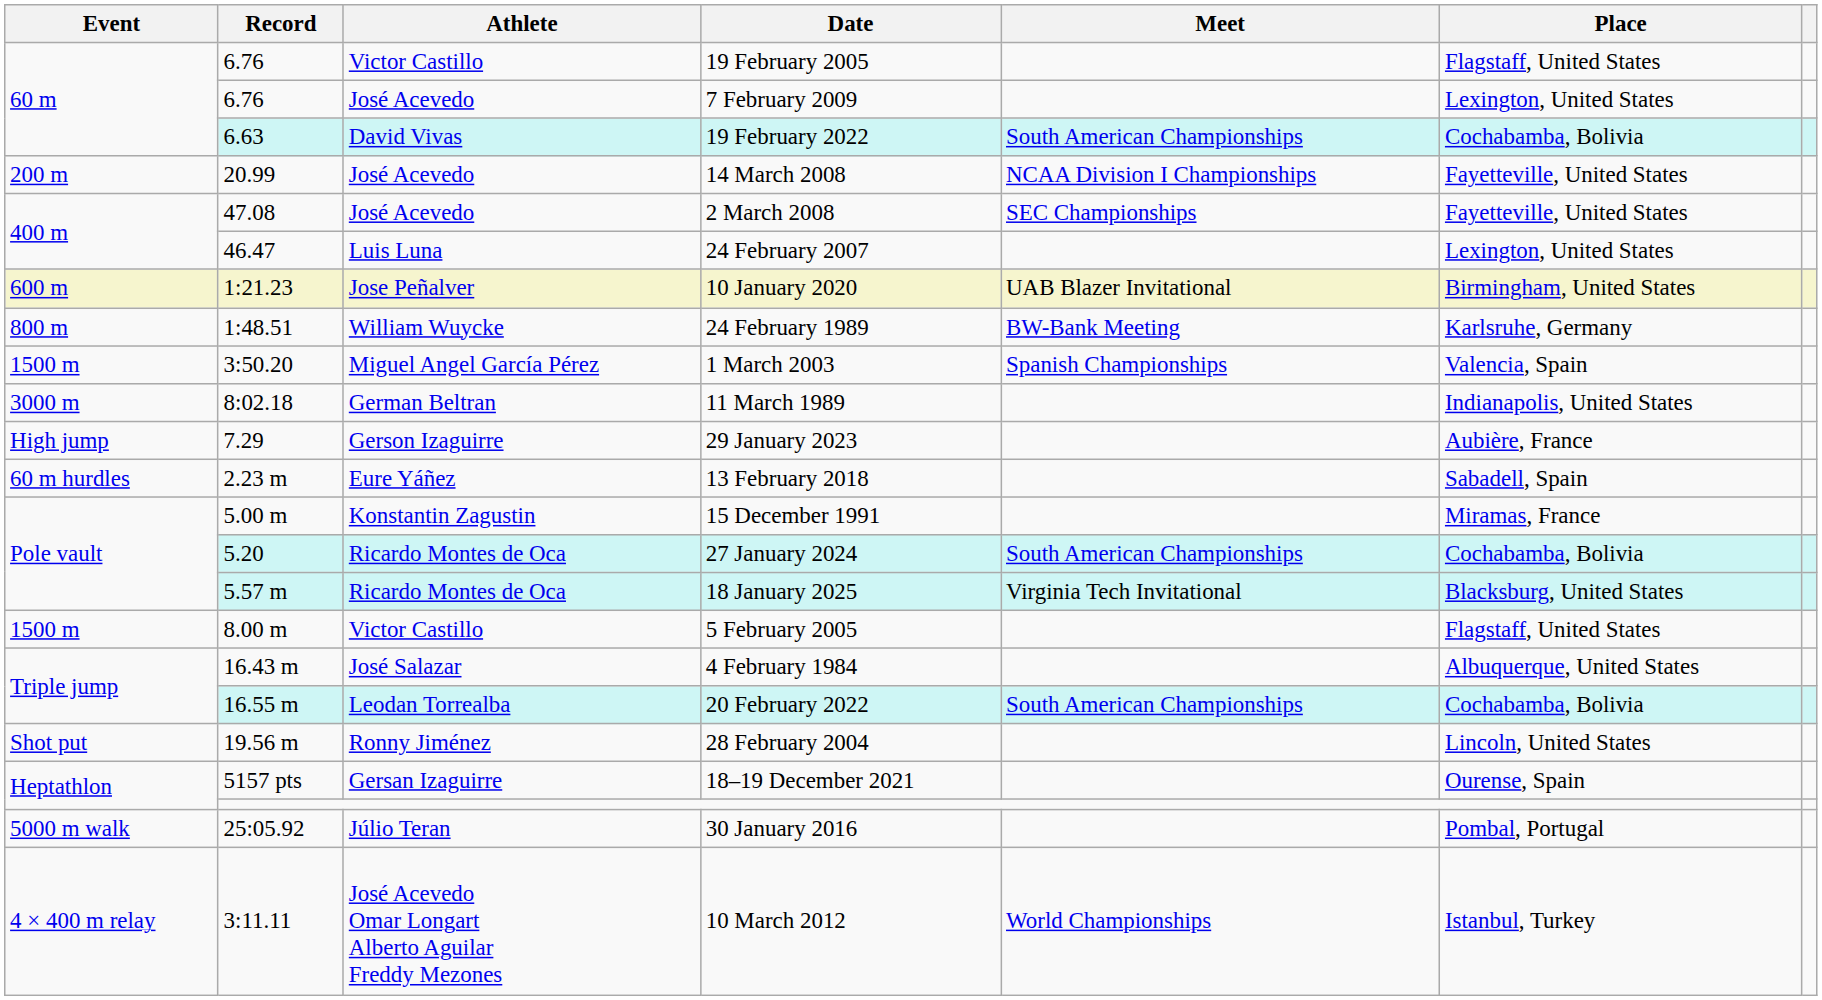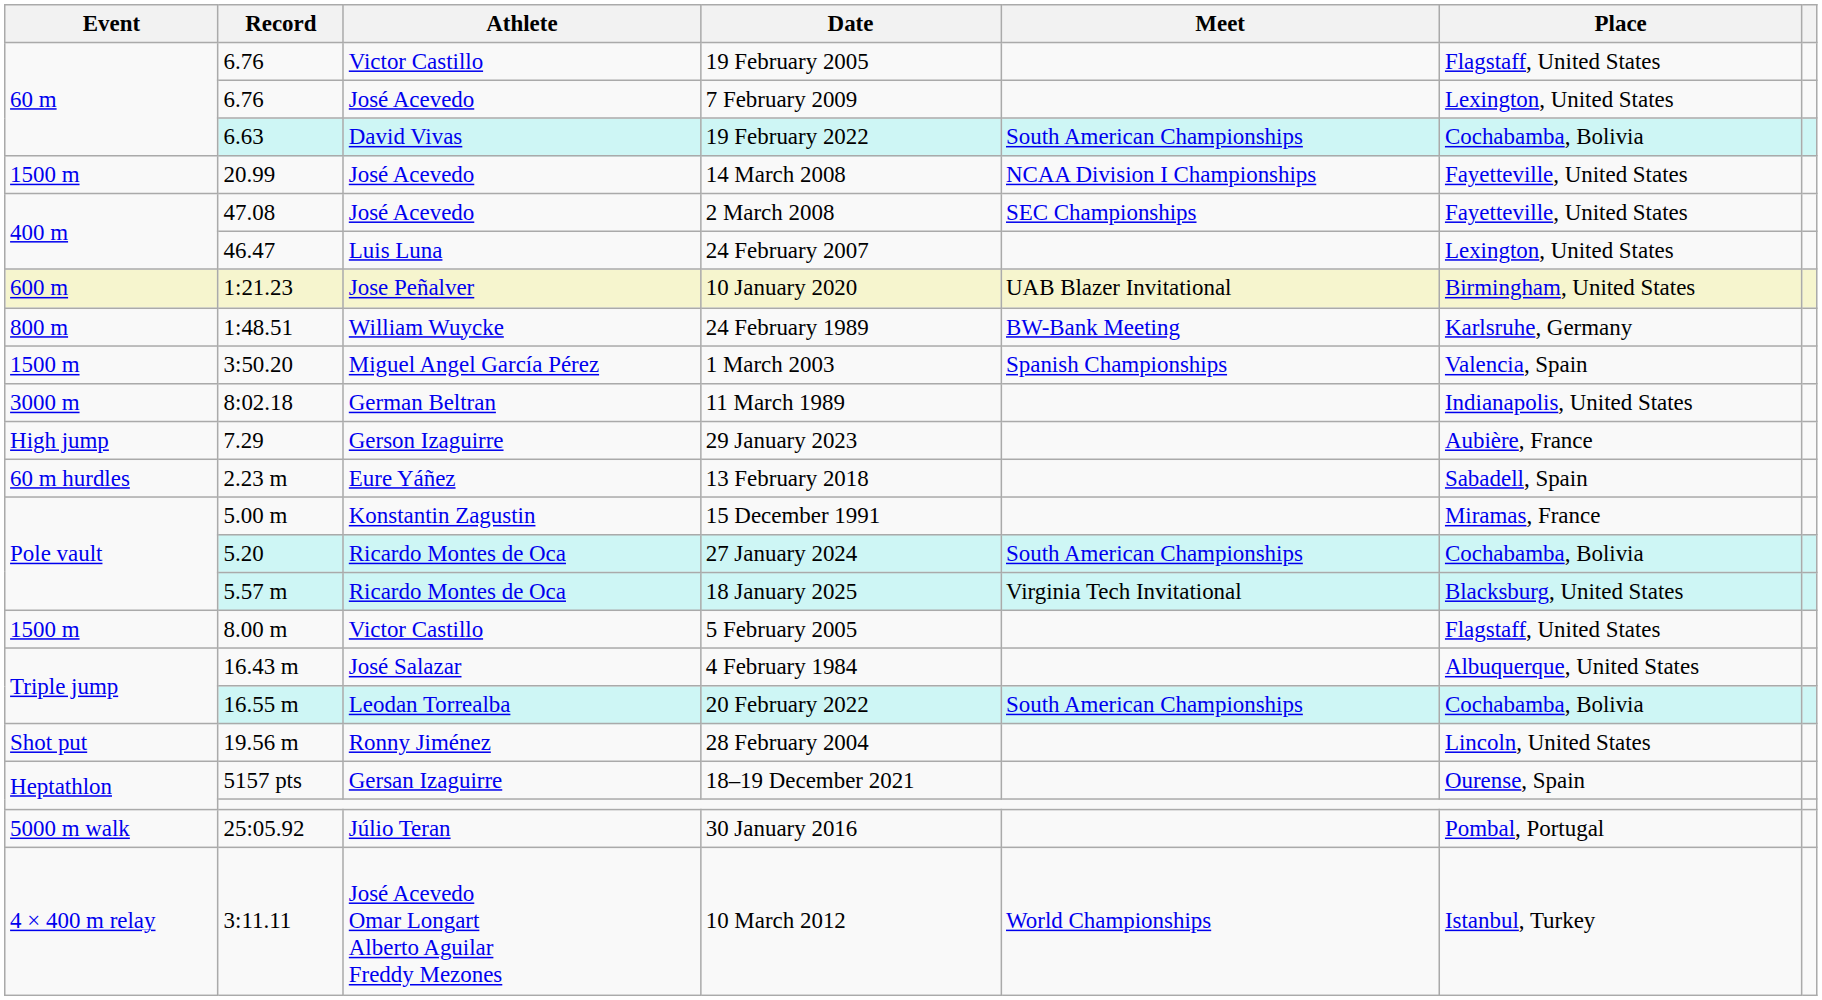14 March 2008 | Event: 200 m -> 1500 m
